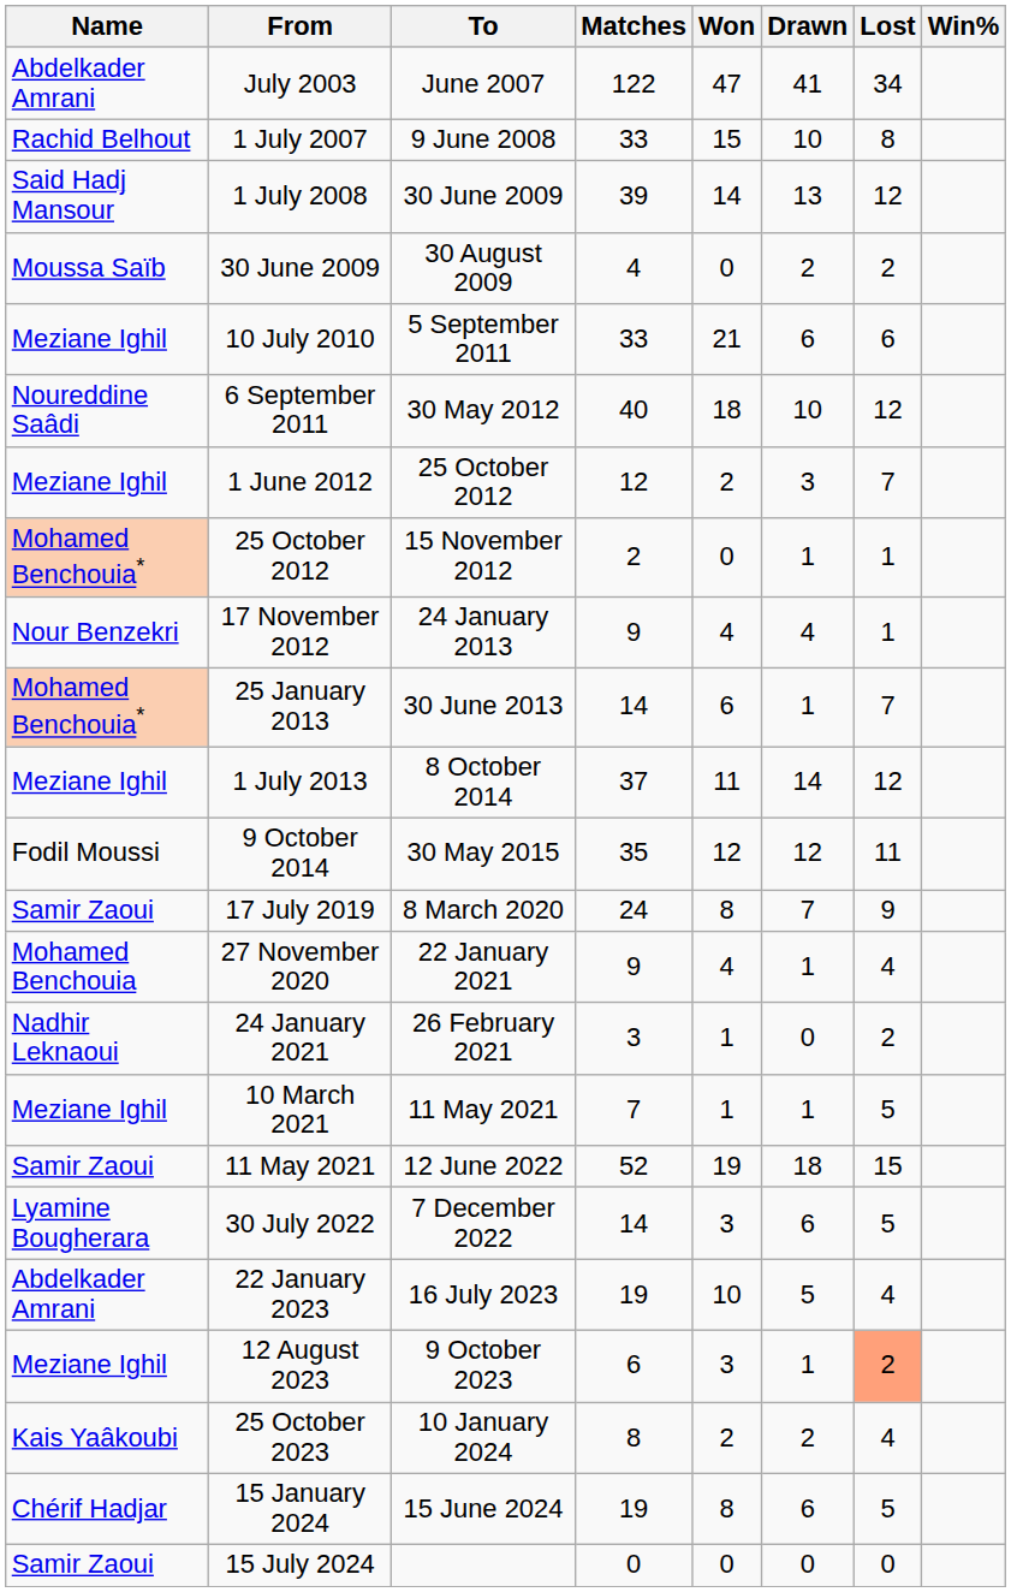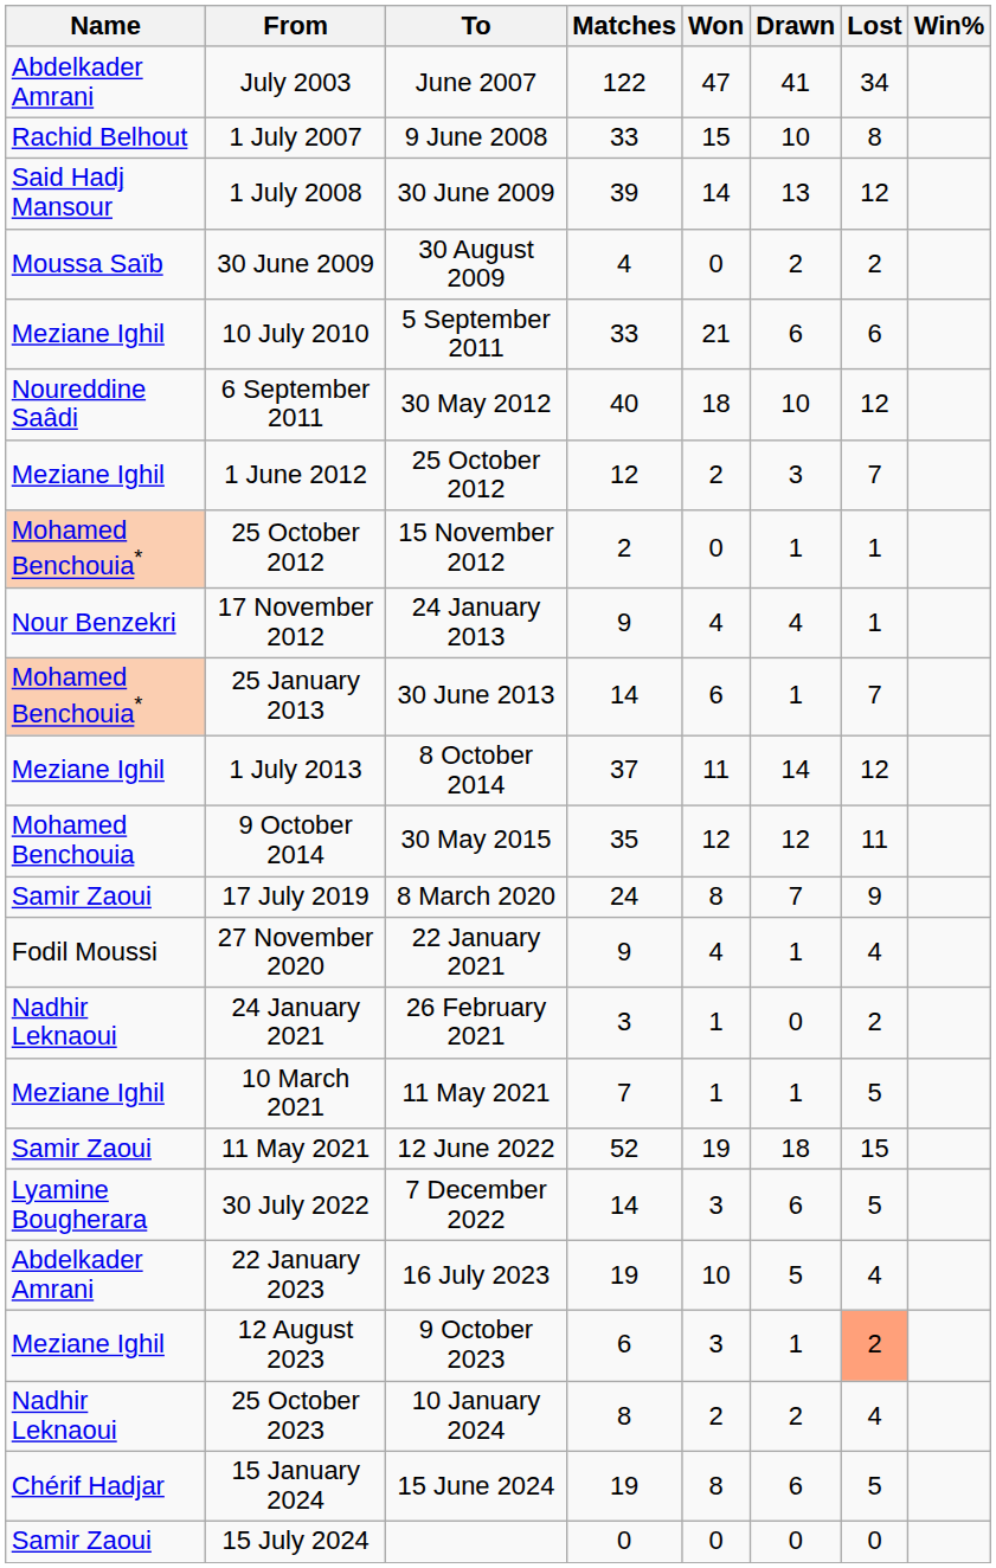9 October 2014 | Name: Fodil Moussi -> Mohamed Benchouia
27 November 2020 | Name: Mohamed Benchouia -> Fodil Moussi
25 October 2023 | Name: Kais Yaâkoubi -> Nadhir Leknaoui
